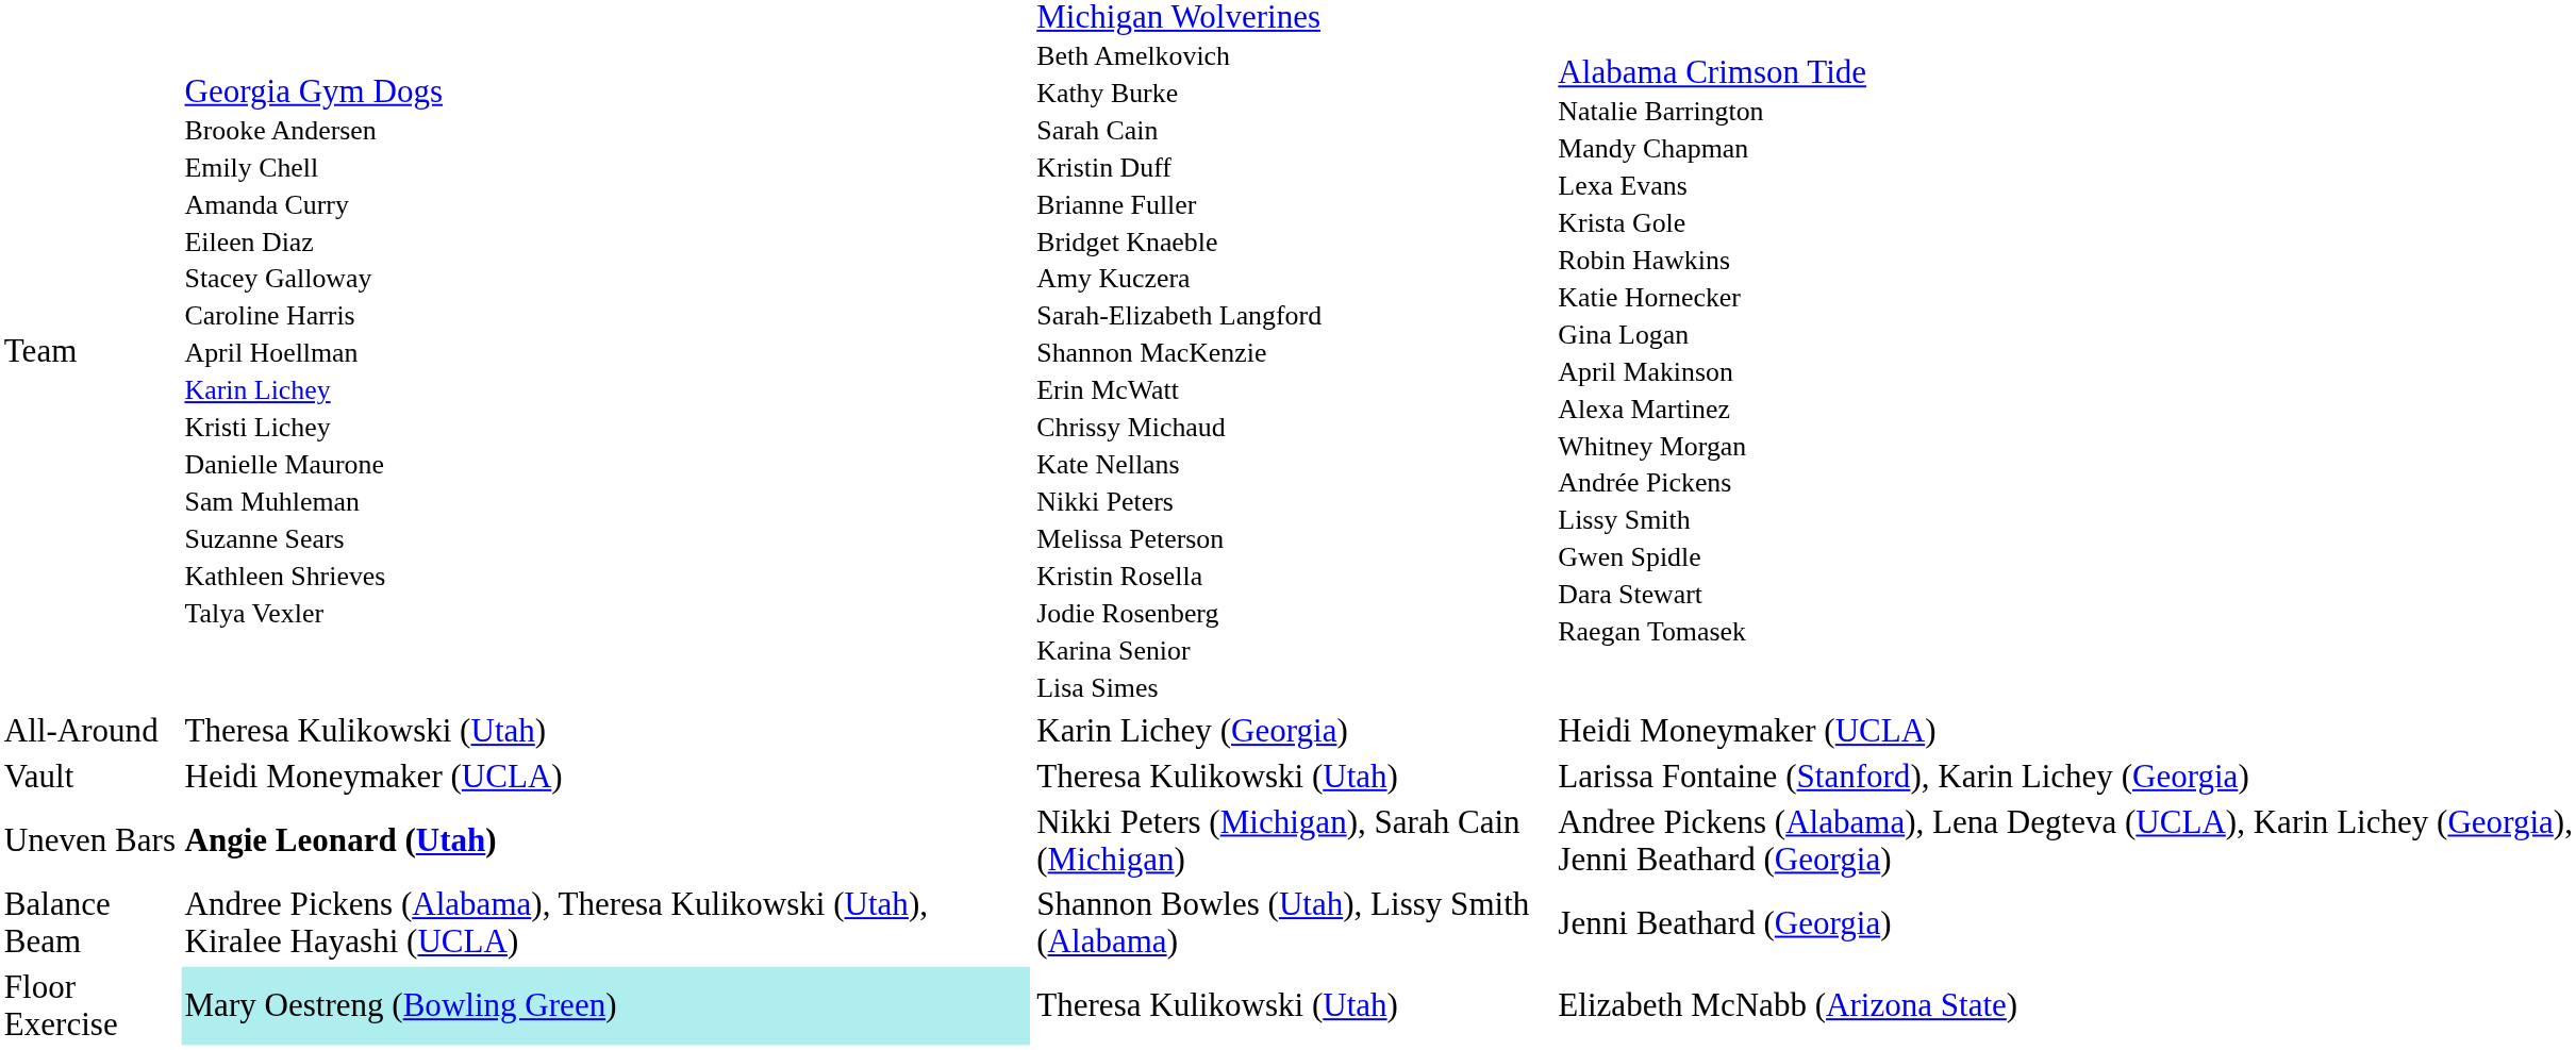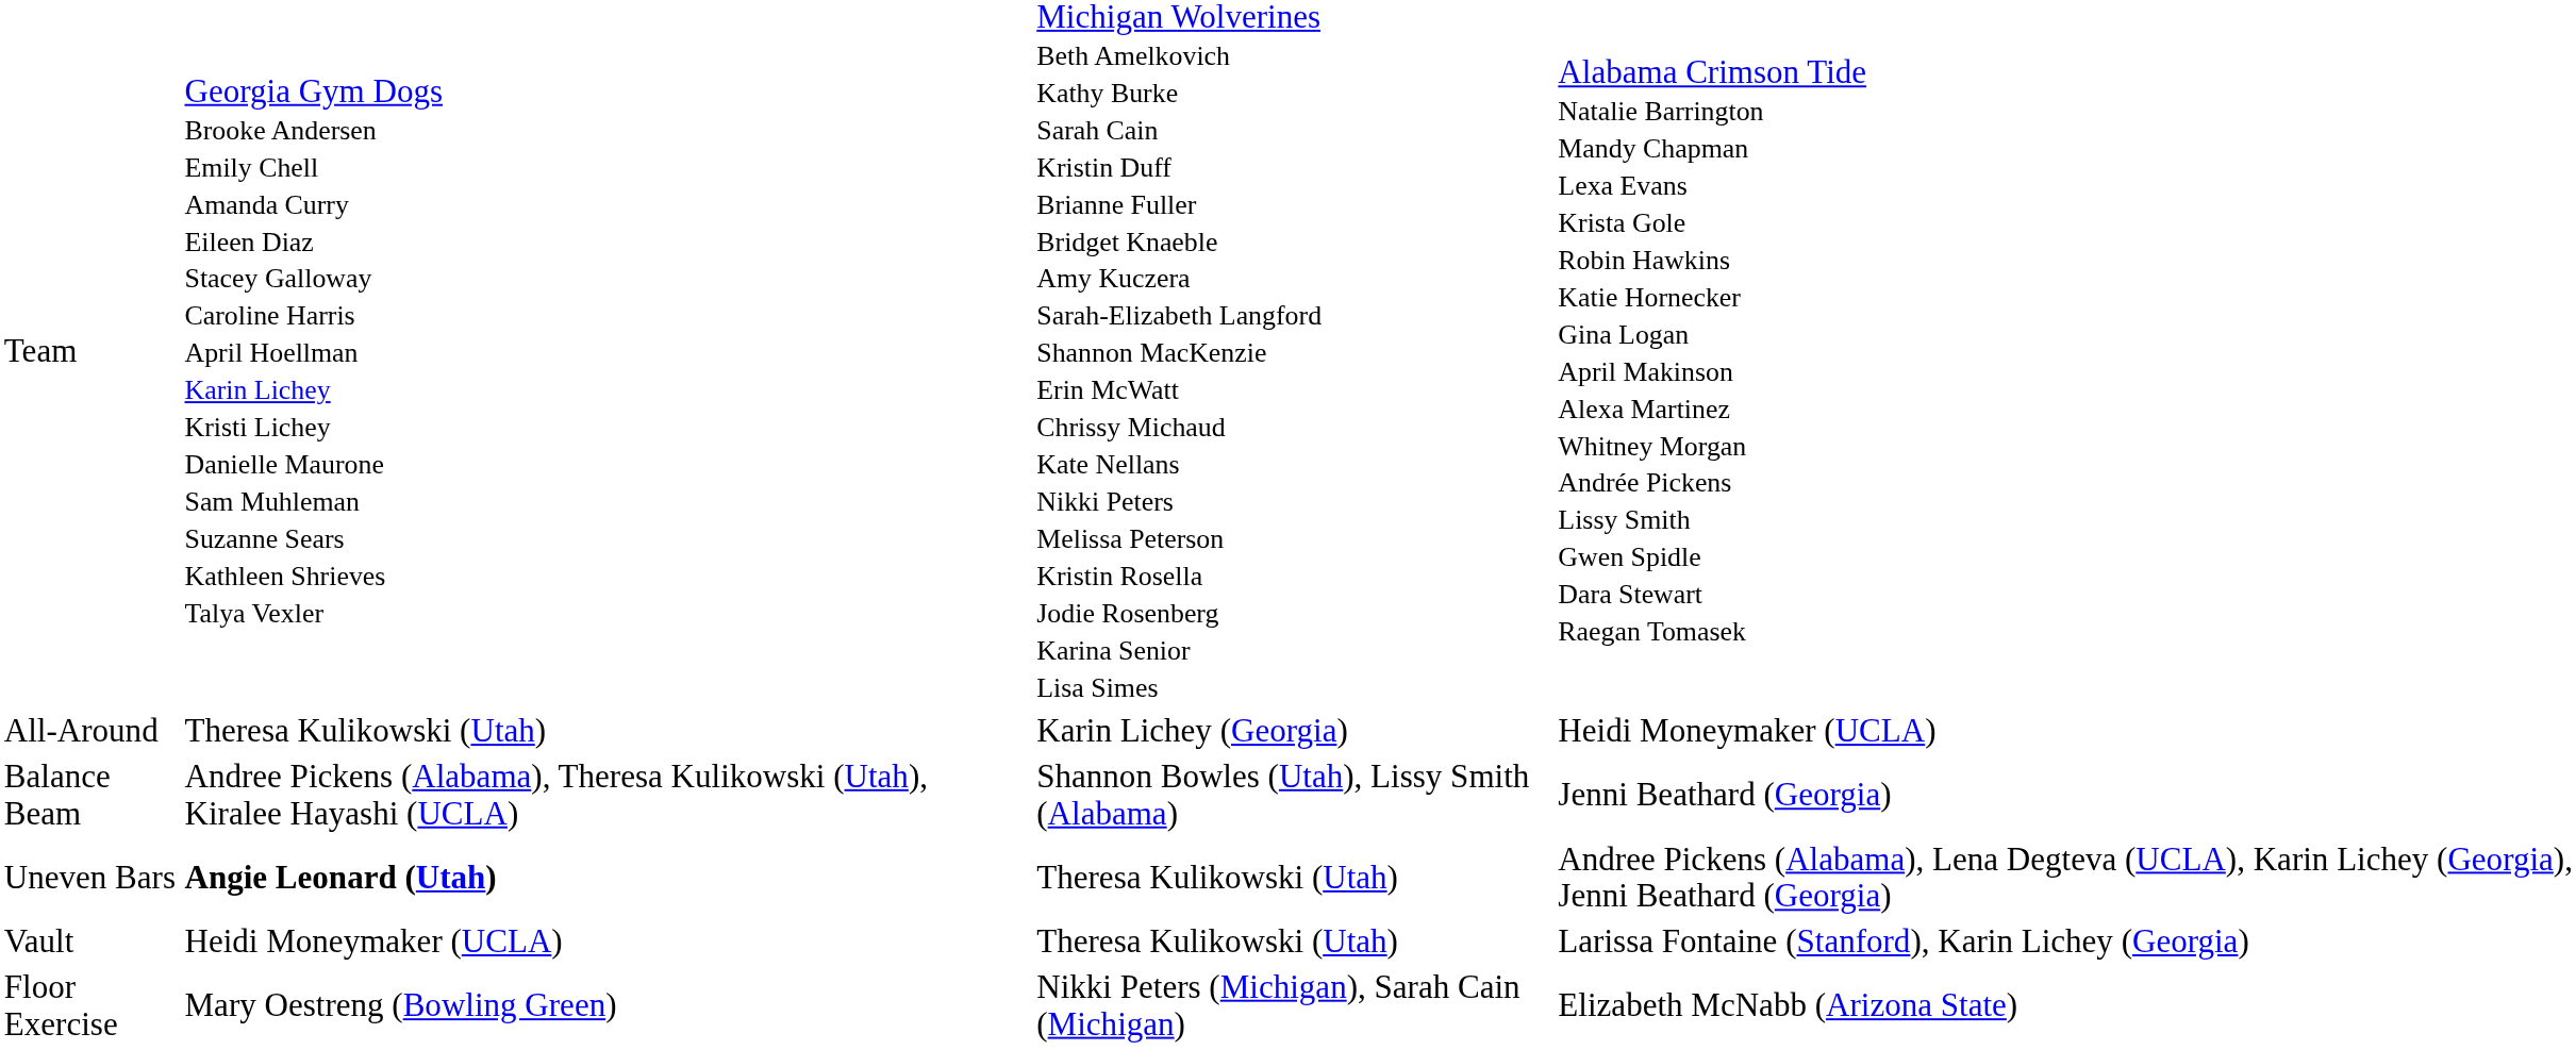rows swapped: Vault <-> Balance Beam
Uneven Bars | column 3: Nikki Peters (Michigan), Sarah Cain (Michigan) -> Theresa Kulikowski (Utah)
Floor Exercise | column 2: paleturquoise background -> no background
Floor Exercise | column 3: Theresa Kulikowski (Utah) -> Nikki Peters (Michigan), Sarah Cain (Michigan)
